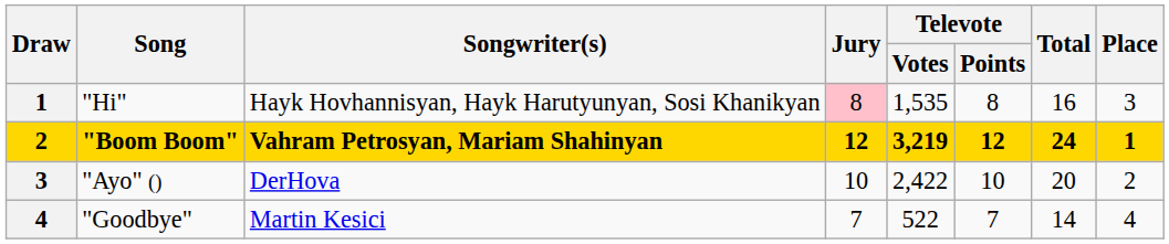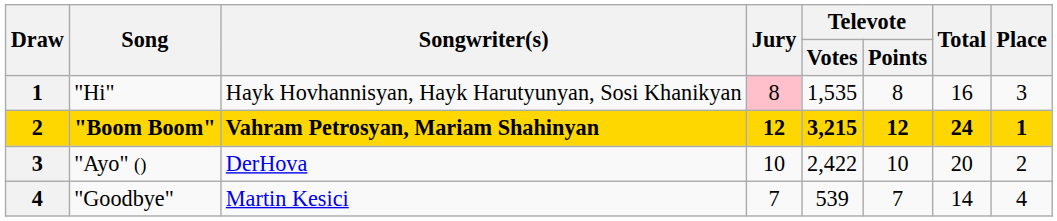"Boom Boom" | Televote / Votes: 3,219 -> 3,215
"Goodbye" | Televote / Votes: 522 -> 539
